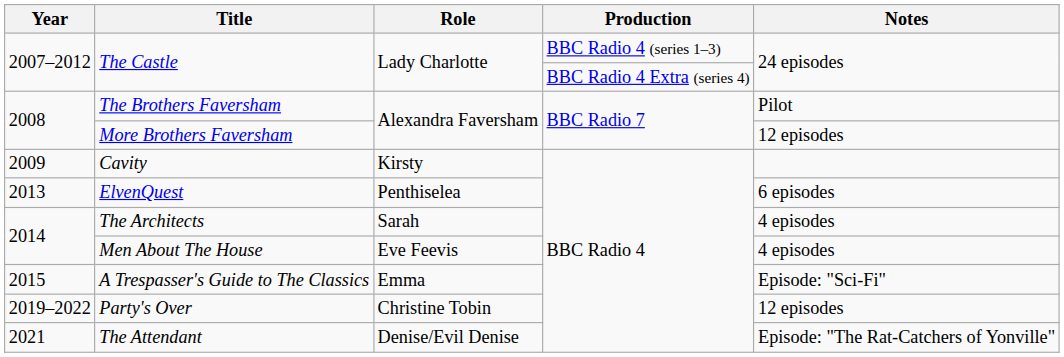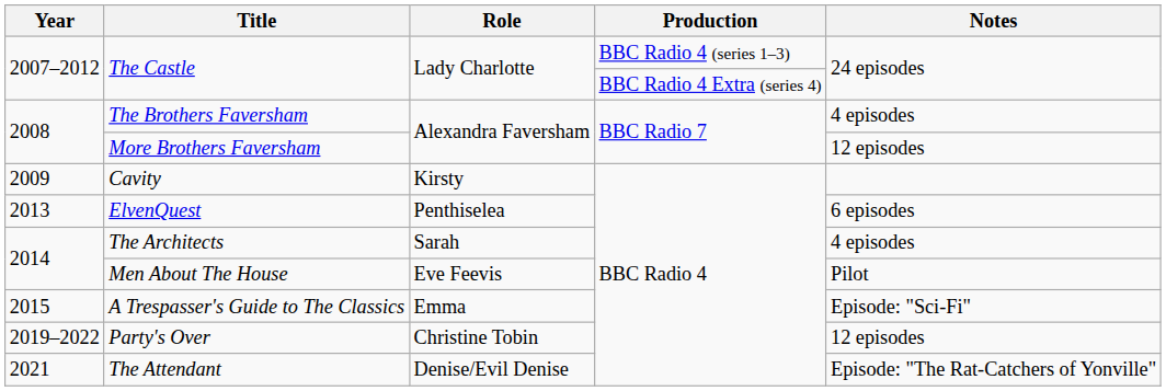The Brothers Faversham | Notes: Pilot -> 4 episodes
Men About The House | Notes: 4 episodes -> Pilot
